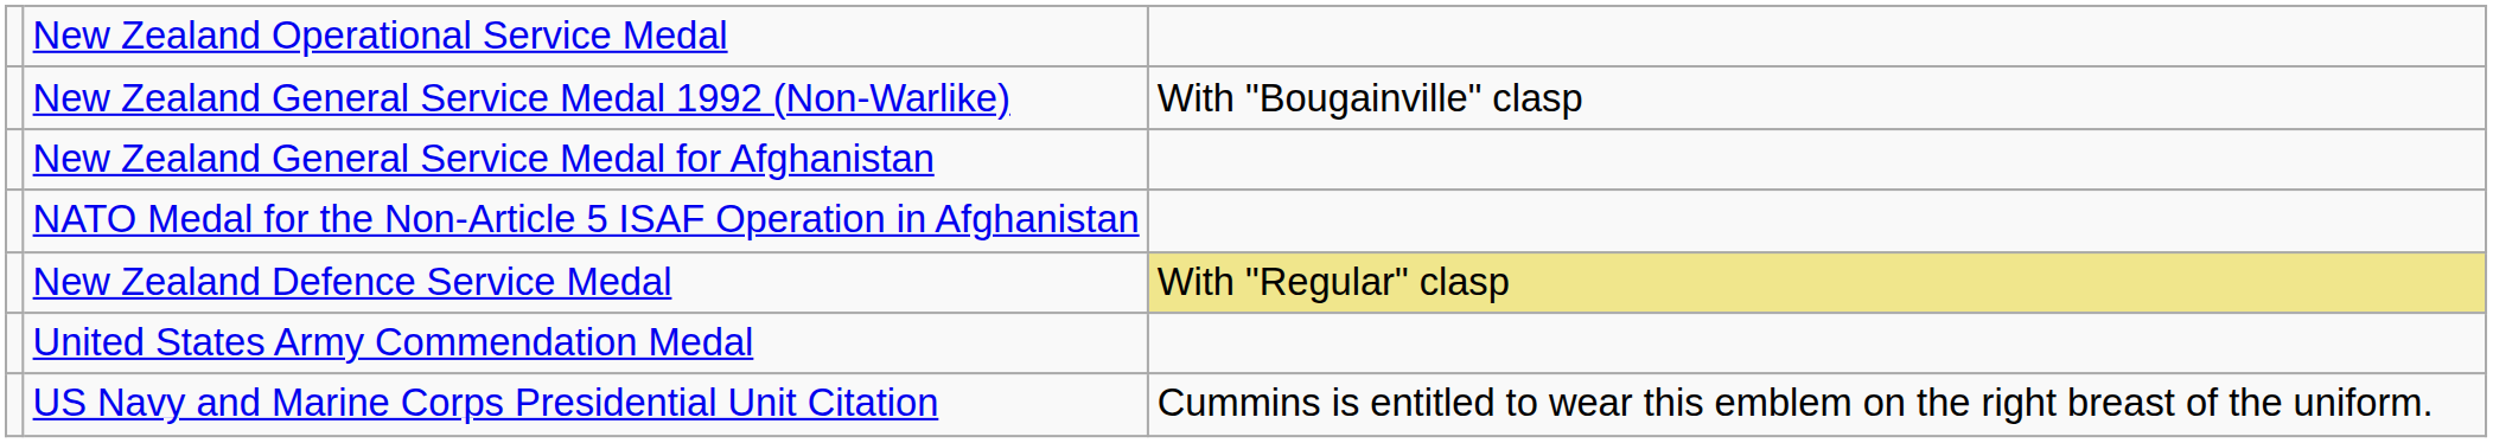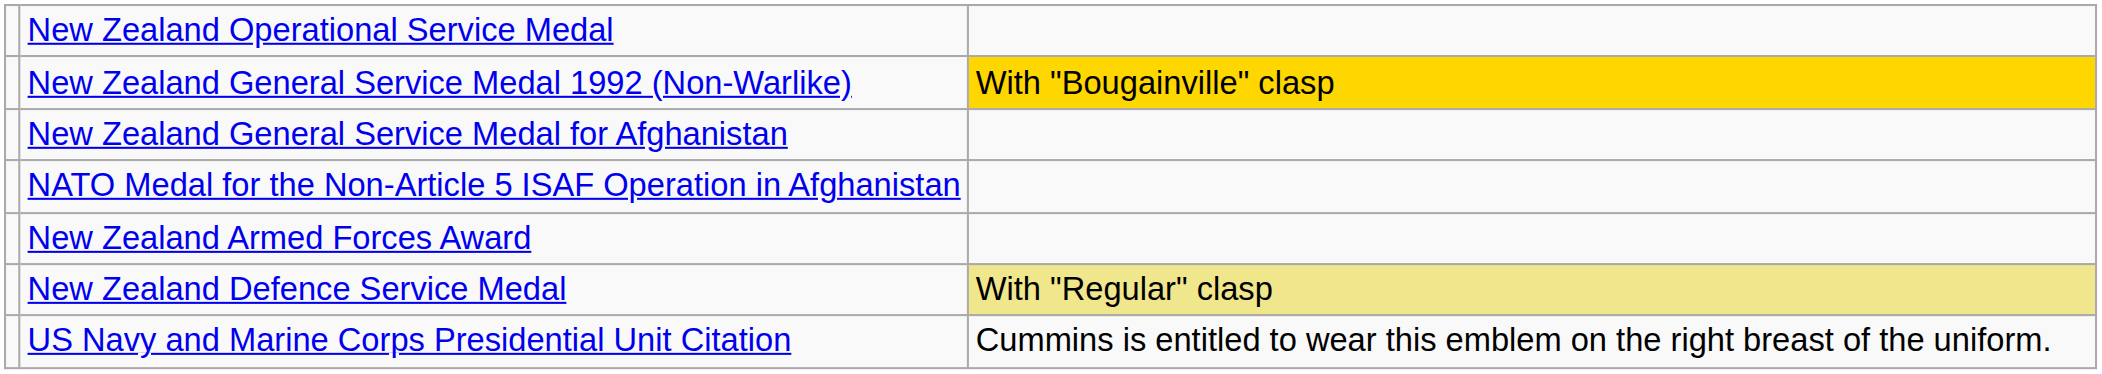New Zealand General Service Medal 1992 (Non-Warlike) | column 3: no background -> gold background
+ row: New Zealand Armed Forces Award
- row: United States Army Commendation Medal
